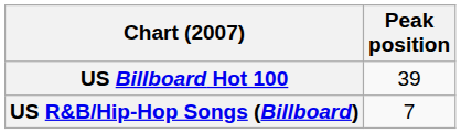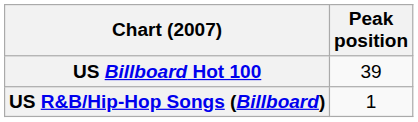US R&B/Hip-Hop Songs (Billboard) | Peak position: 7 -> 1
